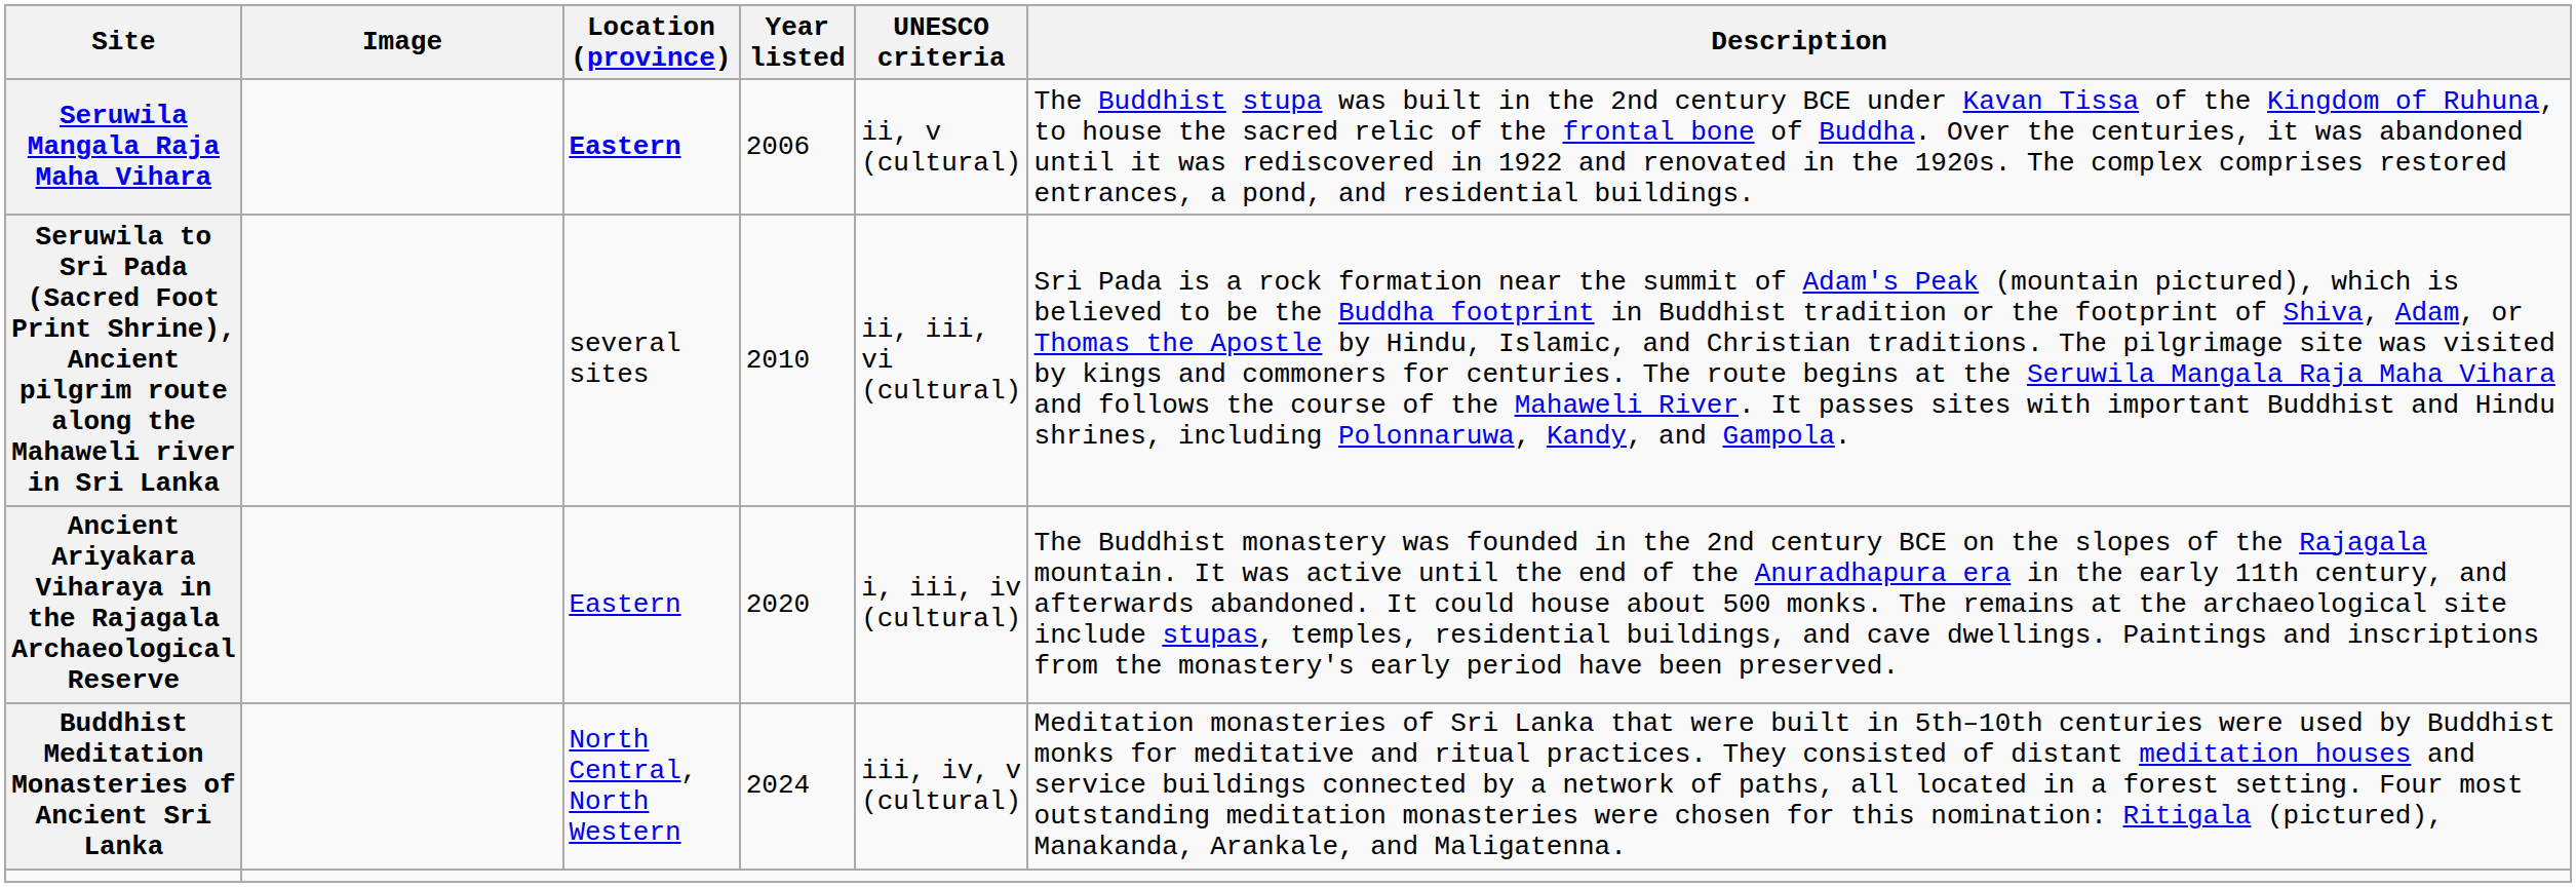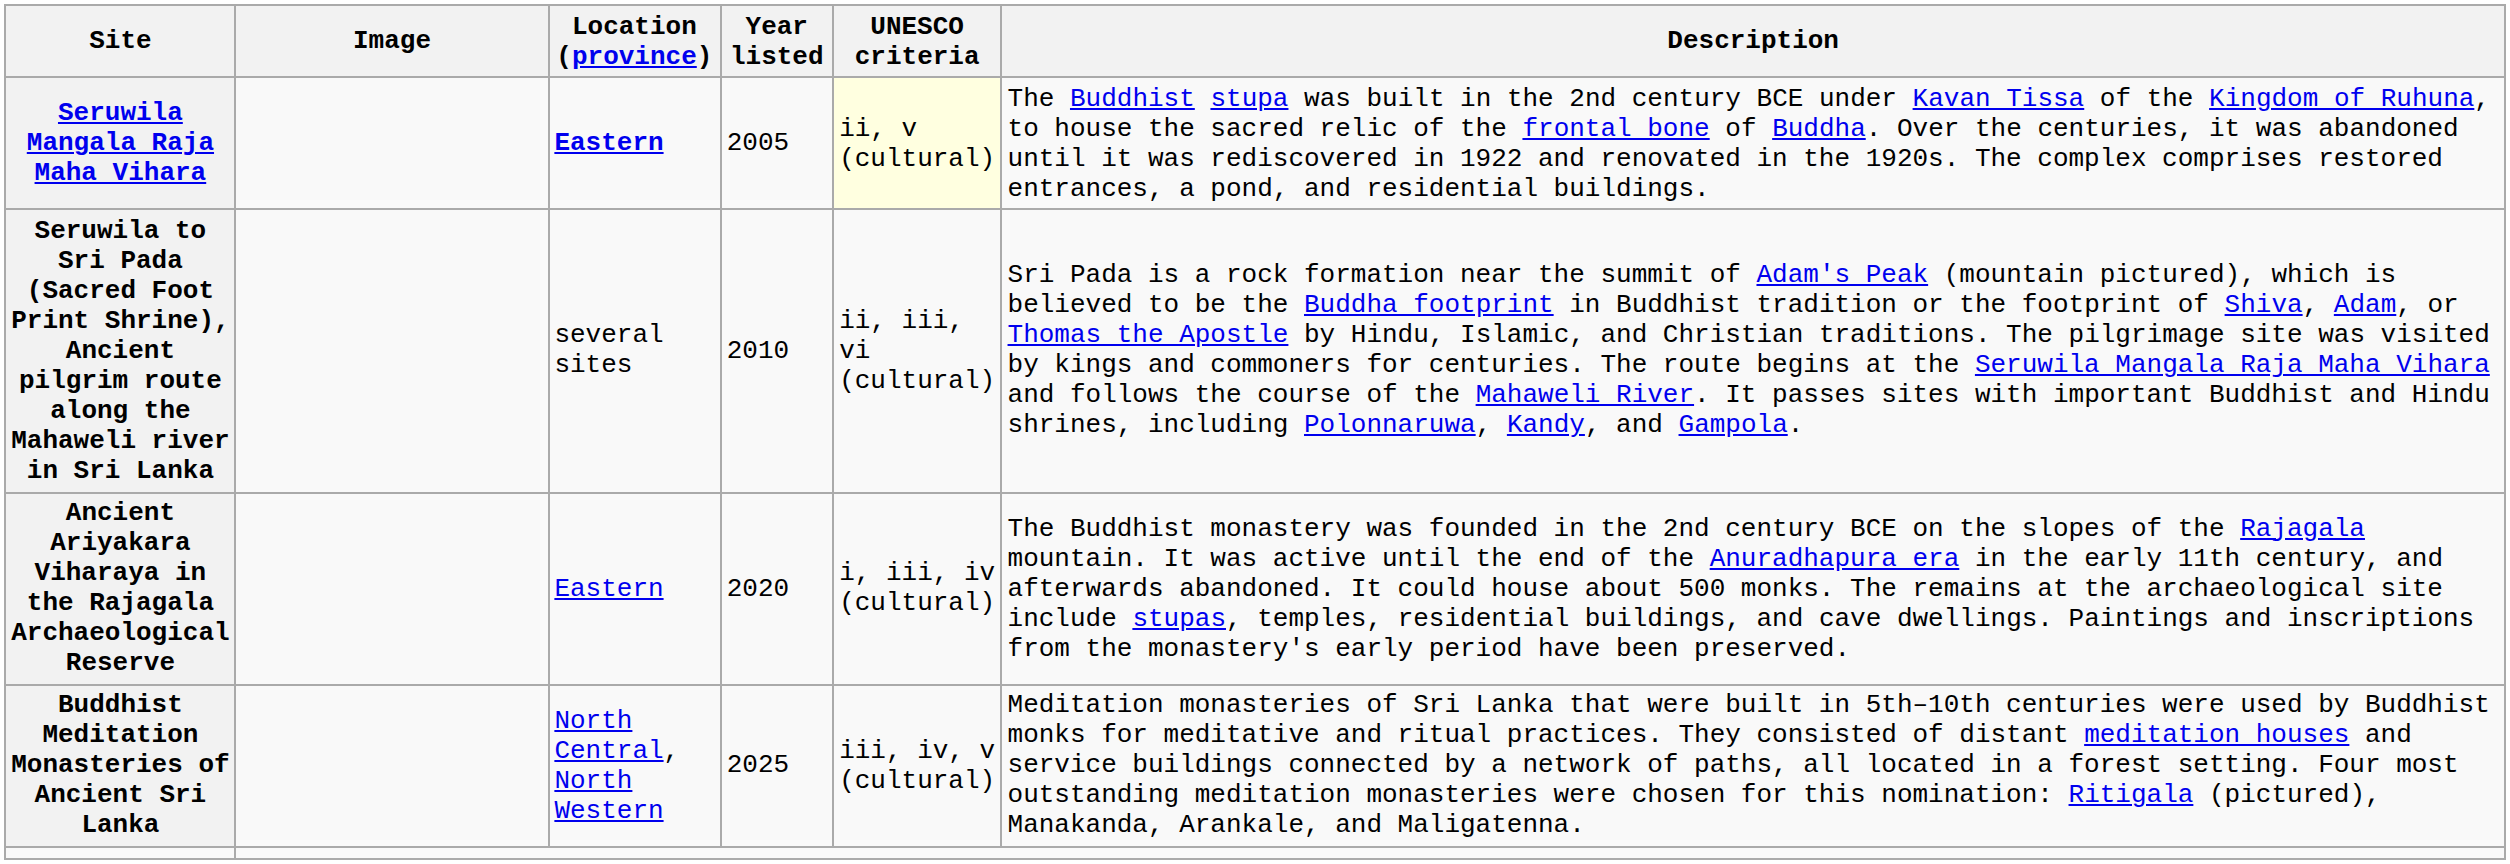Seruwila Mangala Raja Maha Vihara | Year listed: 2006 -> 2005
Seruwila Mangala Raja Maha Vihara | UNESCO criteria: no background -> lightyellow background
Buddhist Meditation Monasteries of Ancient Sri Lanka | Year listed: 2024 -> 2025
